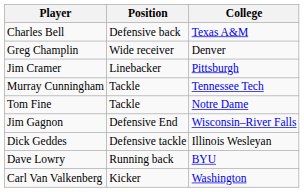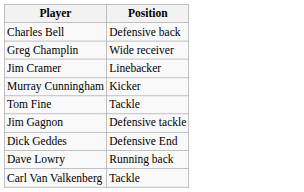- column: College | Texas A&M | Denver | Pittsburgh | Tennessee Tech | Notre Dame | Wisconsin–River Falls | Illinois Wesleyan | BYU | Washington
Murray Cunningham | Position: Tackle -> Kicker
Jim Gagnon | Position: Defensive End -> Defensive tackle
Dick Geddes | Position: Defensive tackle -> Defensive End
Carl Van Valkenberg | Position: Kicker -> Tackle
